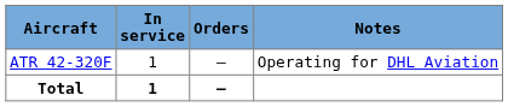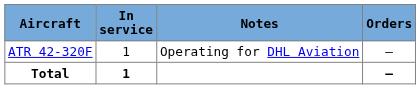columns swapped: Orders <-> Notes
